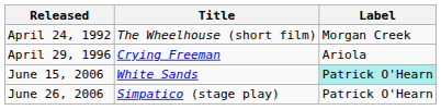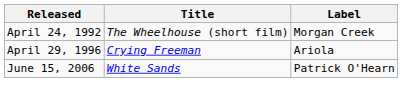June 15, 2006 | Label: paleturquoise background -> no background
- row: June 26, 2006 | Simpatico (stage play) | Patrick O'Hearn
